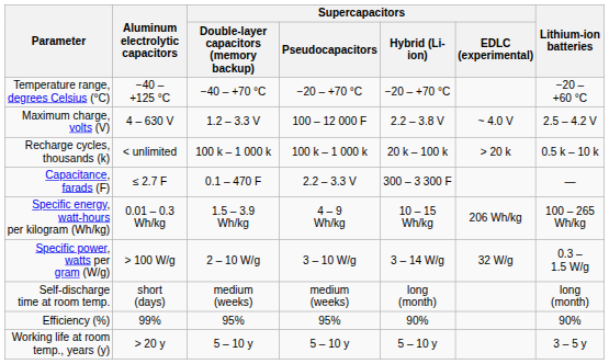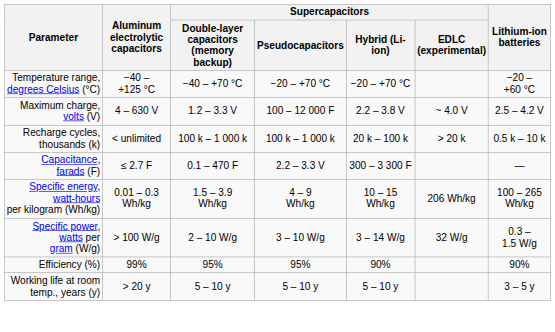- row: Self-discharge time at room temp. | short (days) | medium (weeks) | medium (weeks) | long (month) | long (month)
